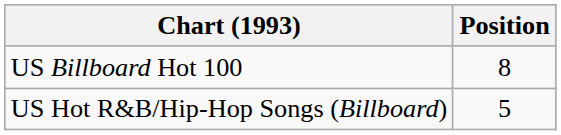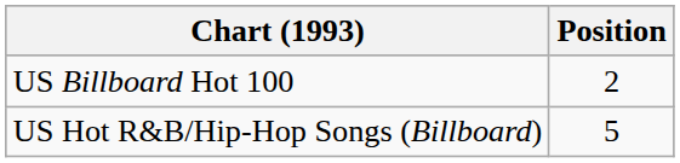US Billboard Hot 100 | Position: 8 -> 2
